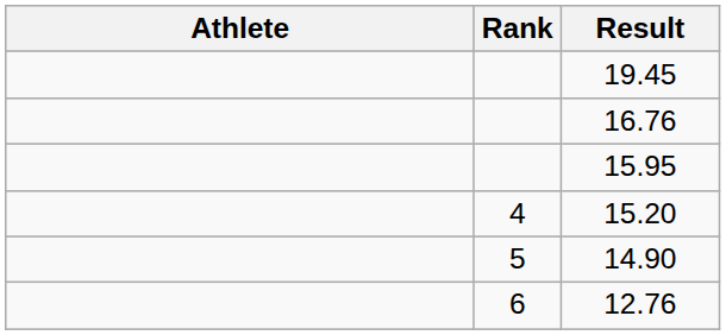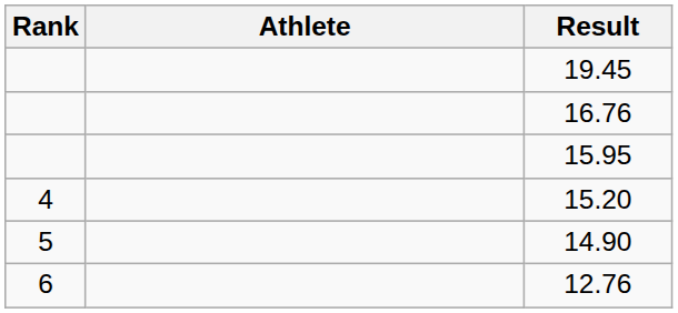columns swapped: Rank <-> Athlete
